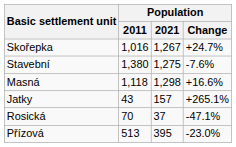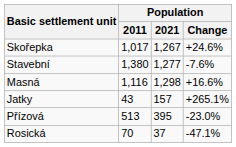Skořepka | Population / 2011: 1,016 -> 1,017
Skořepka | Population / Change: +24.7% -> +24.6%
Stavební | Population / 2021: 1,275 -> 1,277
Masná | Population / 2011: 1,118 -> 1,116
rows swapped: Přízová <-> Rosická
